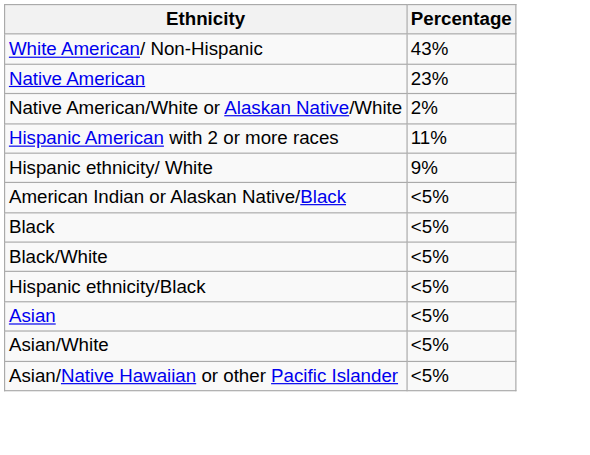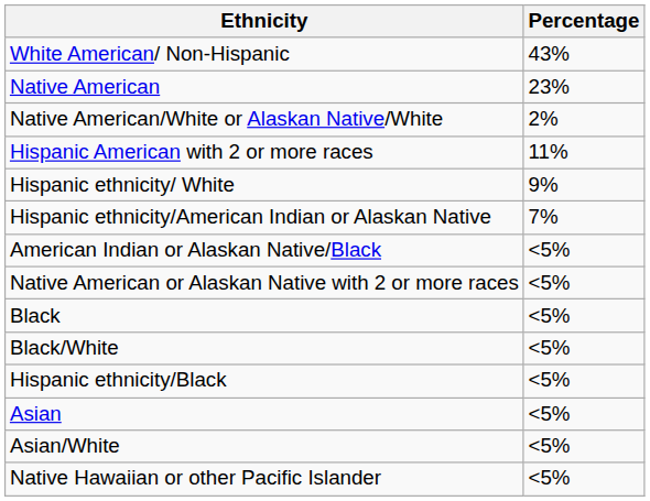+ row: Hispanic ethnicity/American Indian or Alaskan Native | 7%
+ row: Native American or Alaskan Native with 2 or more races | <5%
- row: Asian/Native Hawaiian or other Pacific Islander | <5%
+ row: Native Hawaiian or other Pacific Islander | <5%
